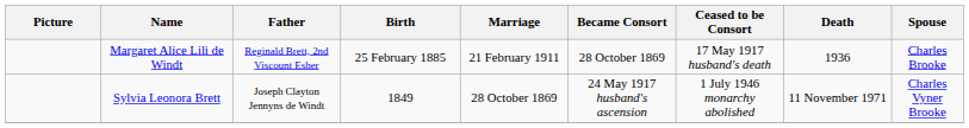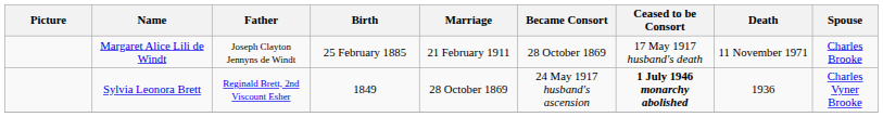Margaret Alice Lili de Windt | Father: Reginald Brett, 2nd Viscount Esher -> Joseph Clayton Jennyns de Windt
Margaret Alice Lili de Windt | Death: 1936 -> 11 November 1971
Sylvia Leonora Brett | Father: Joseph Clayton Jennyns de Windt -> Reginald Brett, 2nd Viscount Esher
Sylvia Leonora Brett | Ceased to be Consort: normal -> bold
Sylvia Leonora Brett | Death: 11 November 1971 -> 1936
